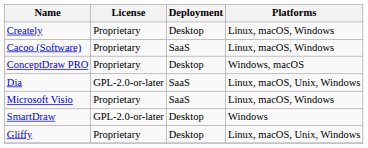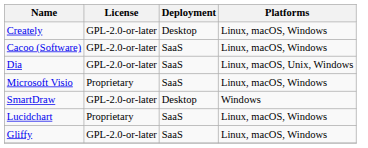Creately | License: Proprietary -> GPL-2.0-or-later
Cacoo (Software) | License: Proprietary -> GPL-2.0-or-later
- row: ConceptDraw PRO | Proprietary | Desktop | Windows, macOS
+ row: Lucidchart | Proprietary | SaaS | Linux, macOS, Windows
Gliffy | License: Proprietary -> GPL-2.0-or-later
Gliffy | Deployment: Desktop -> SaaS
Gliffy | Platforms: Linux, macOS, Unix, Windows -> Linux, macOS, Windows
